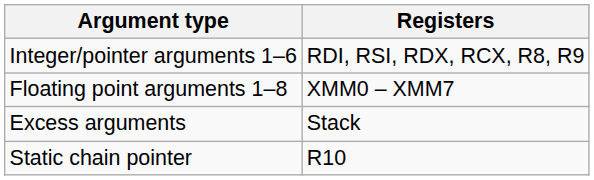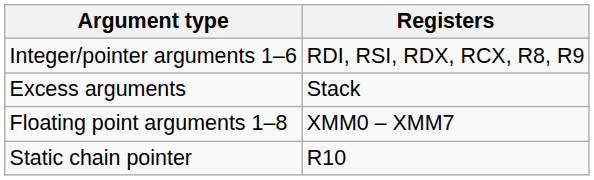rows swapped: Floating point arguments 1–8 <-> Excess arguments
